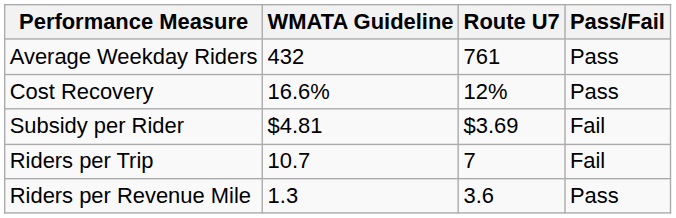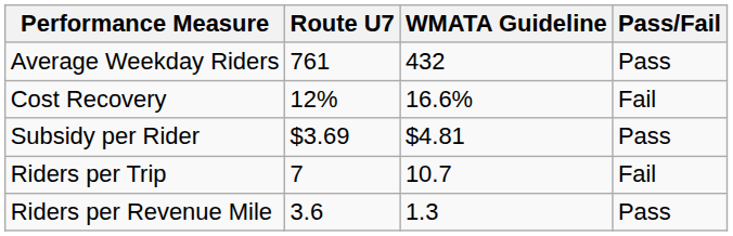columns swapped: Route U7 <-> WMATA Guideline
Cost Recovery | Pass/Fail: Pass -> Fail
Subsidy per Rider | Pass/Fail: Fail -> Pass
